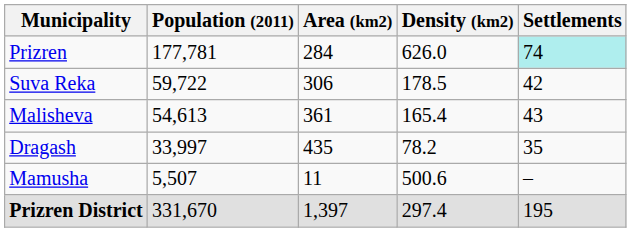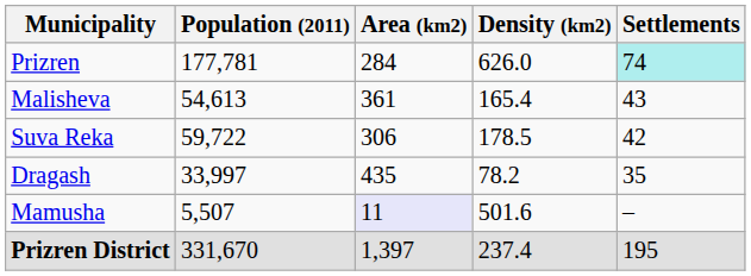rows swapped: Suva Reka <-> Malisheva
Mamusha | Area (km2): no background -> lavender background
Mamusha | Density (km2): 500.6 -> 501.6
Prizren District | Density (km2): 297.4 -> 237.4
